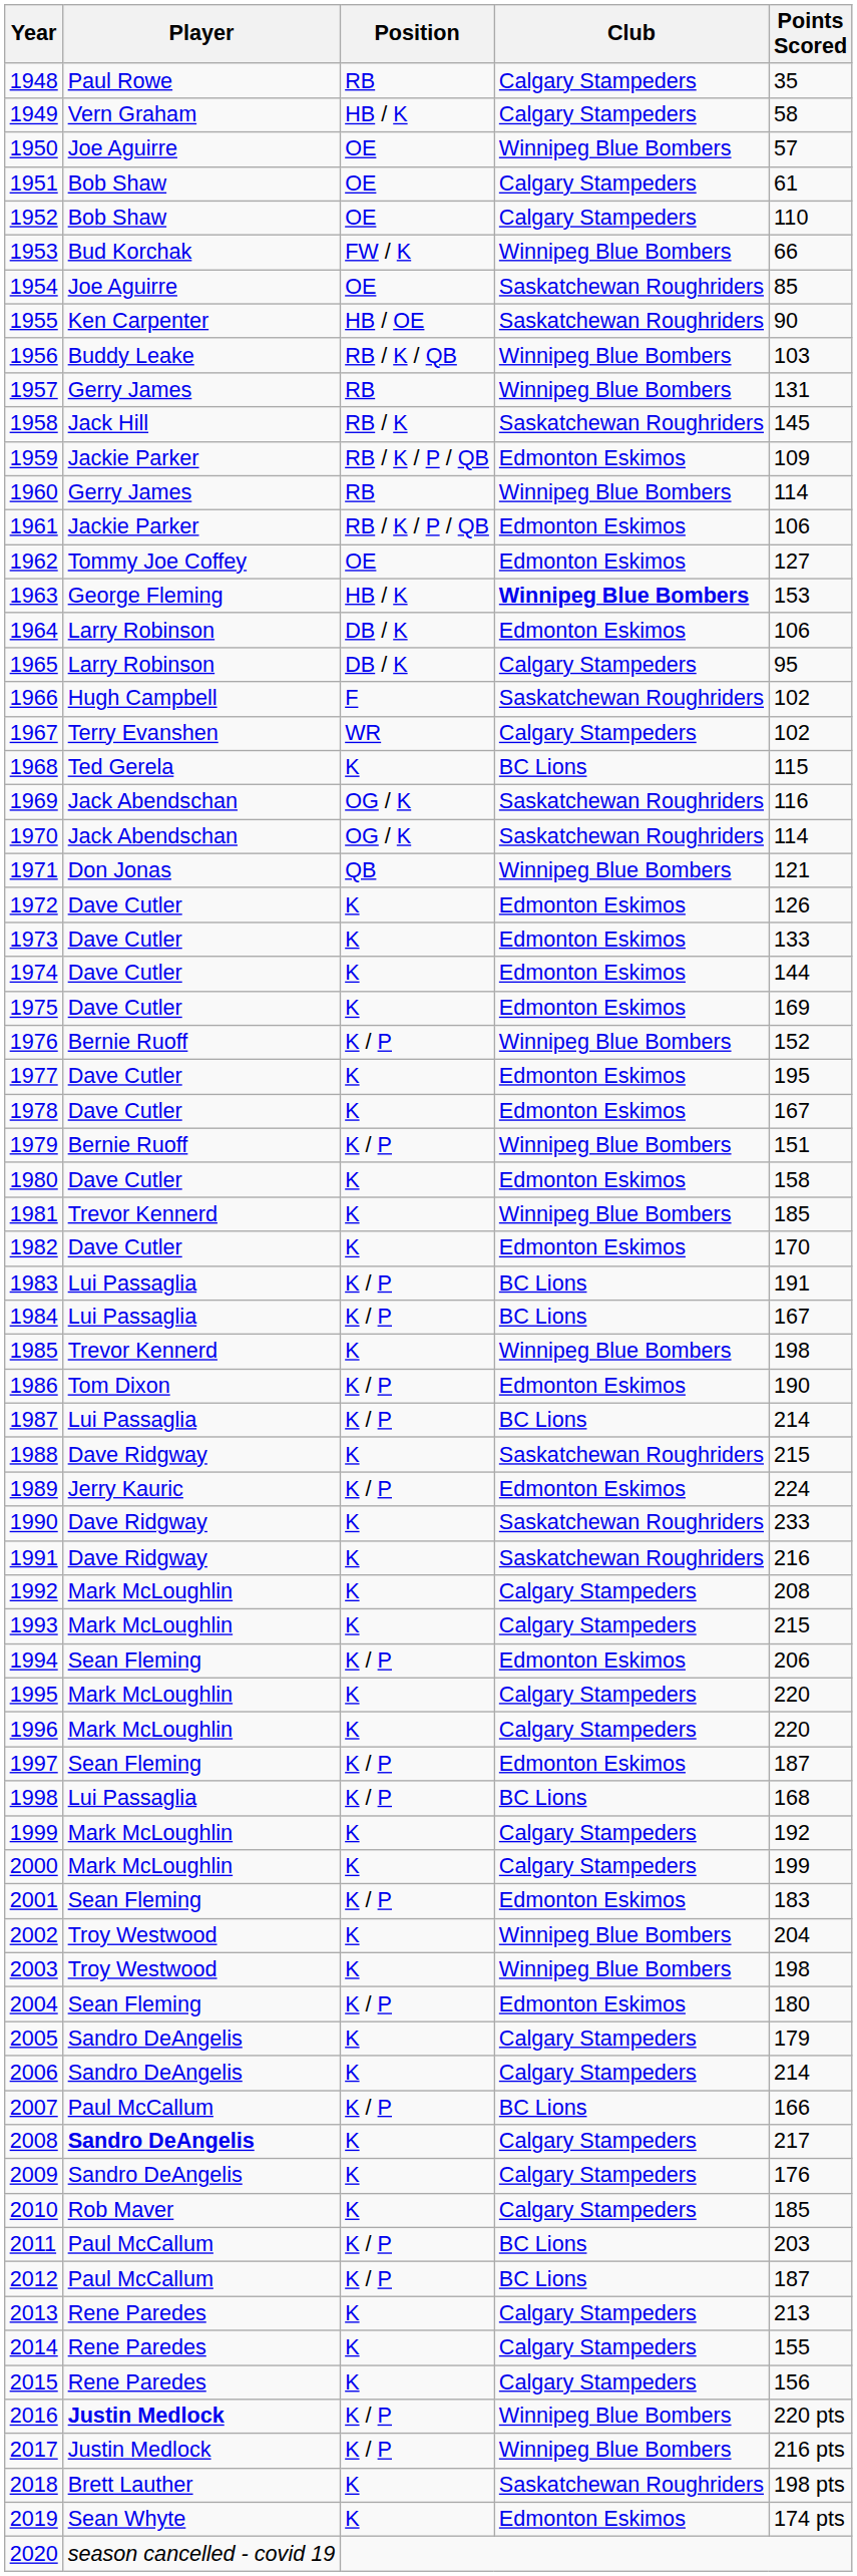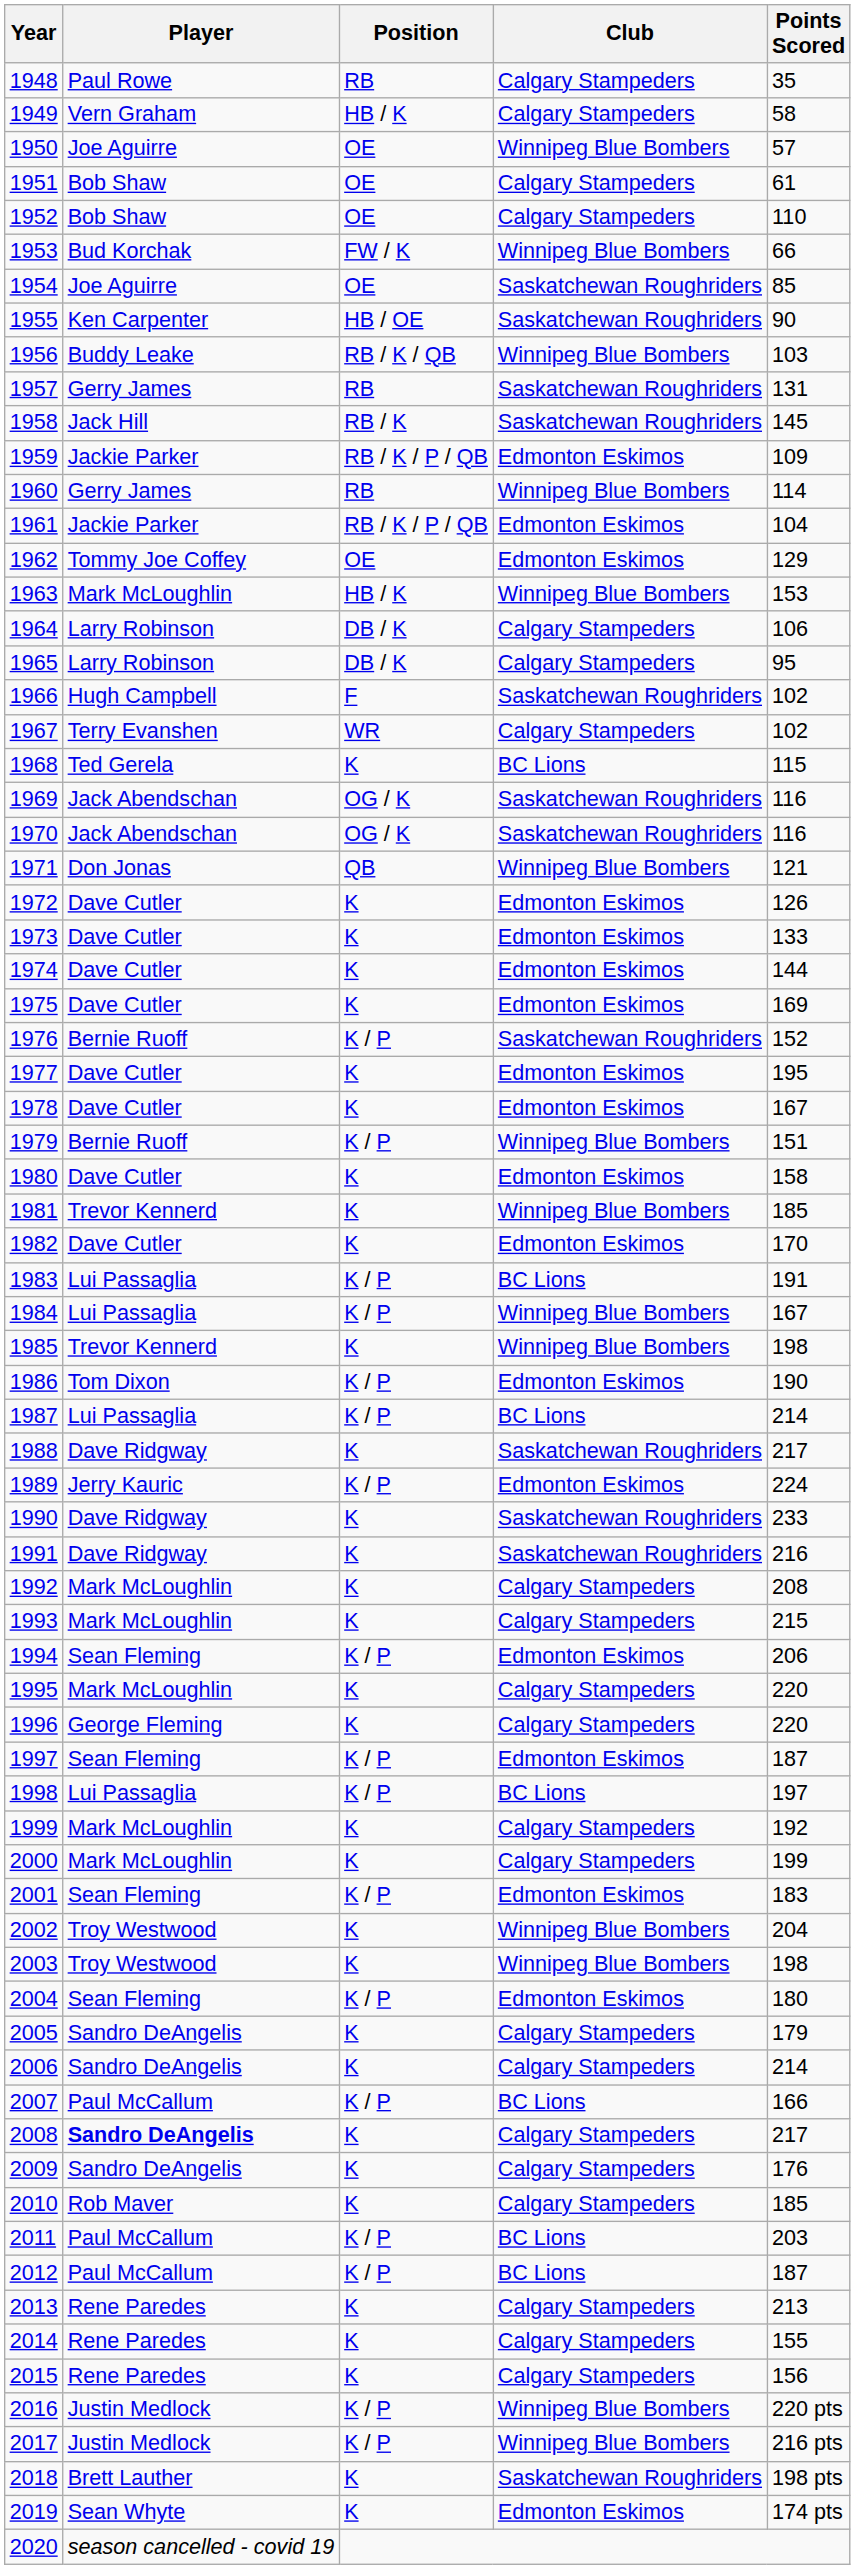1957 | Club: Winnipeg Blue Bombers -> Saskatchewan Roughriders
1961 | Points Scored: 106 -> 104
1962 | Points Scored: 127 -> 129
1963 | Player: George Fleming -> Mark McLoughlin
1963 | Club: bold -> normal
1964 | Club: Edmonton Eskimos -> Calgary Stampeders
1970 | Points Scored: 114 -> 116
1976 | Club: Winnipeg Blue Bombers -> Saskatchewan Roughriders
1984 | Club: BC Lions -> Winnipeg Blue Bombers
1988 | Points Scored: 215 -> 217
1996 | Player: Mark McLoughlin -> George Fleming
1998 | Points Scored: 168 -> 197
2016 | Player: bold -> normal
